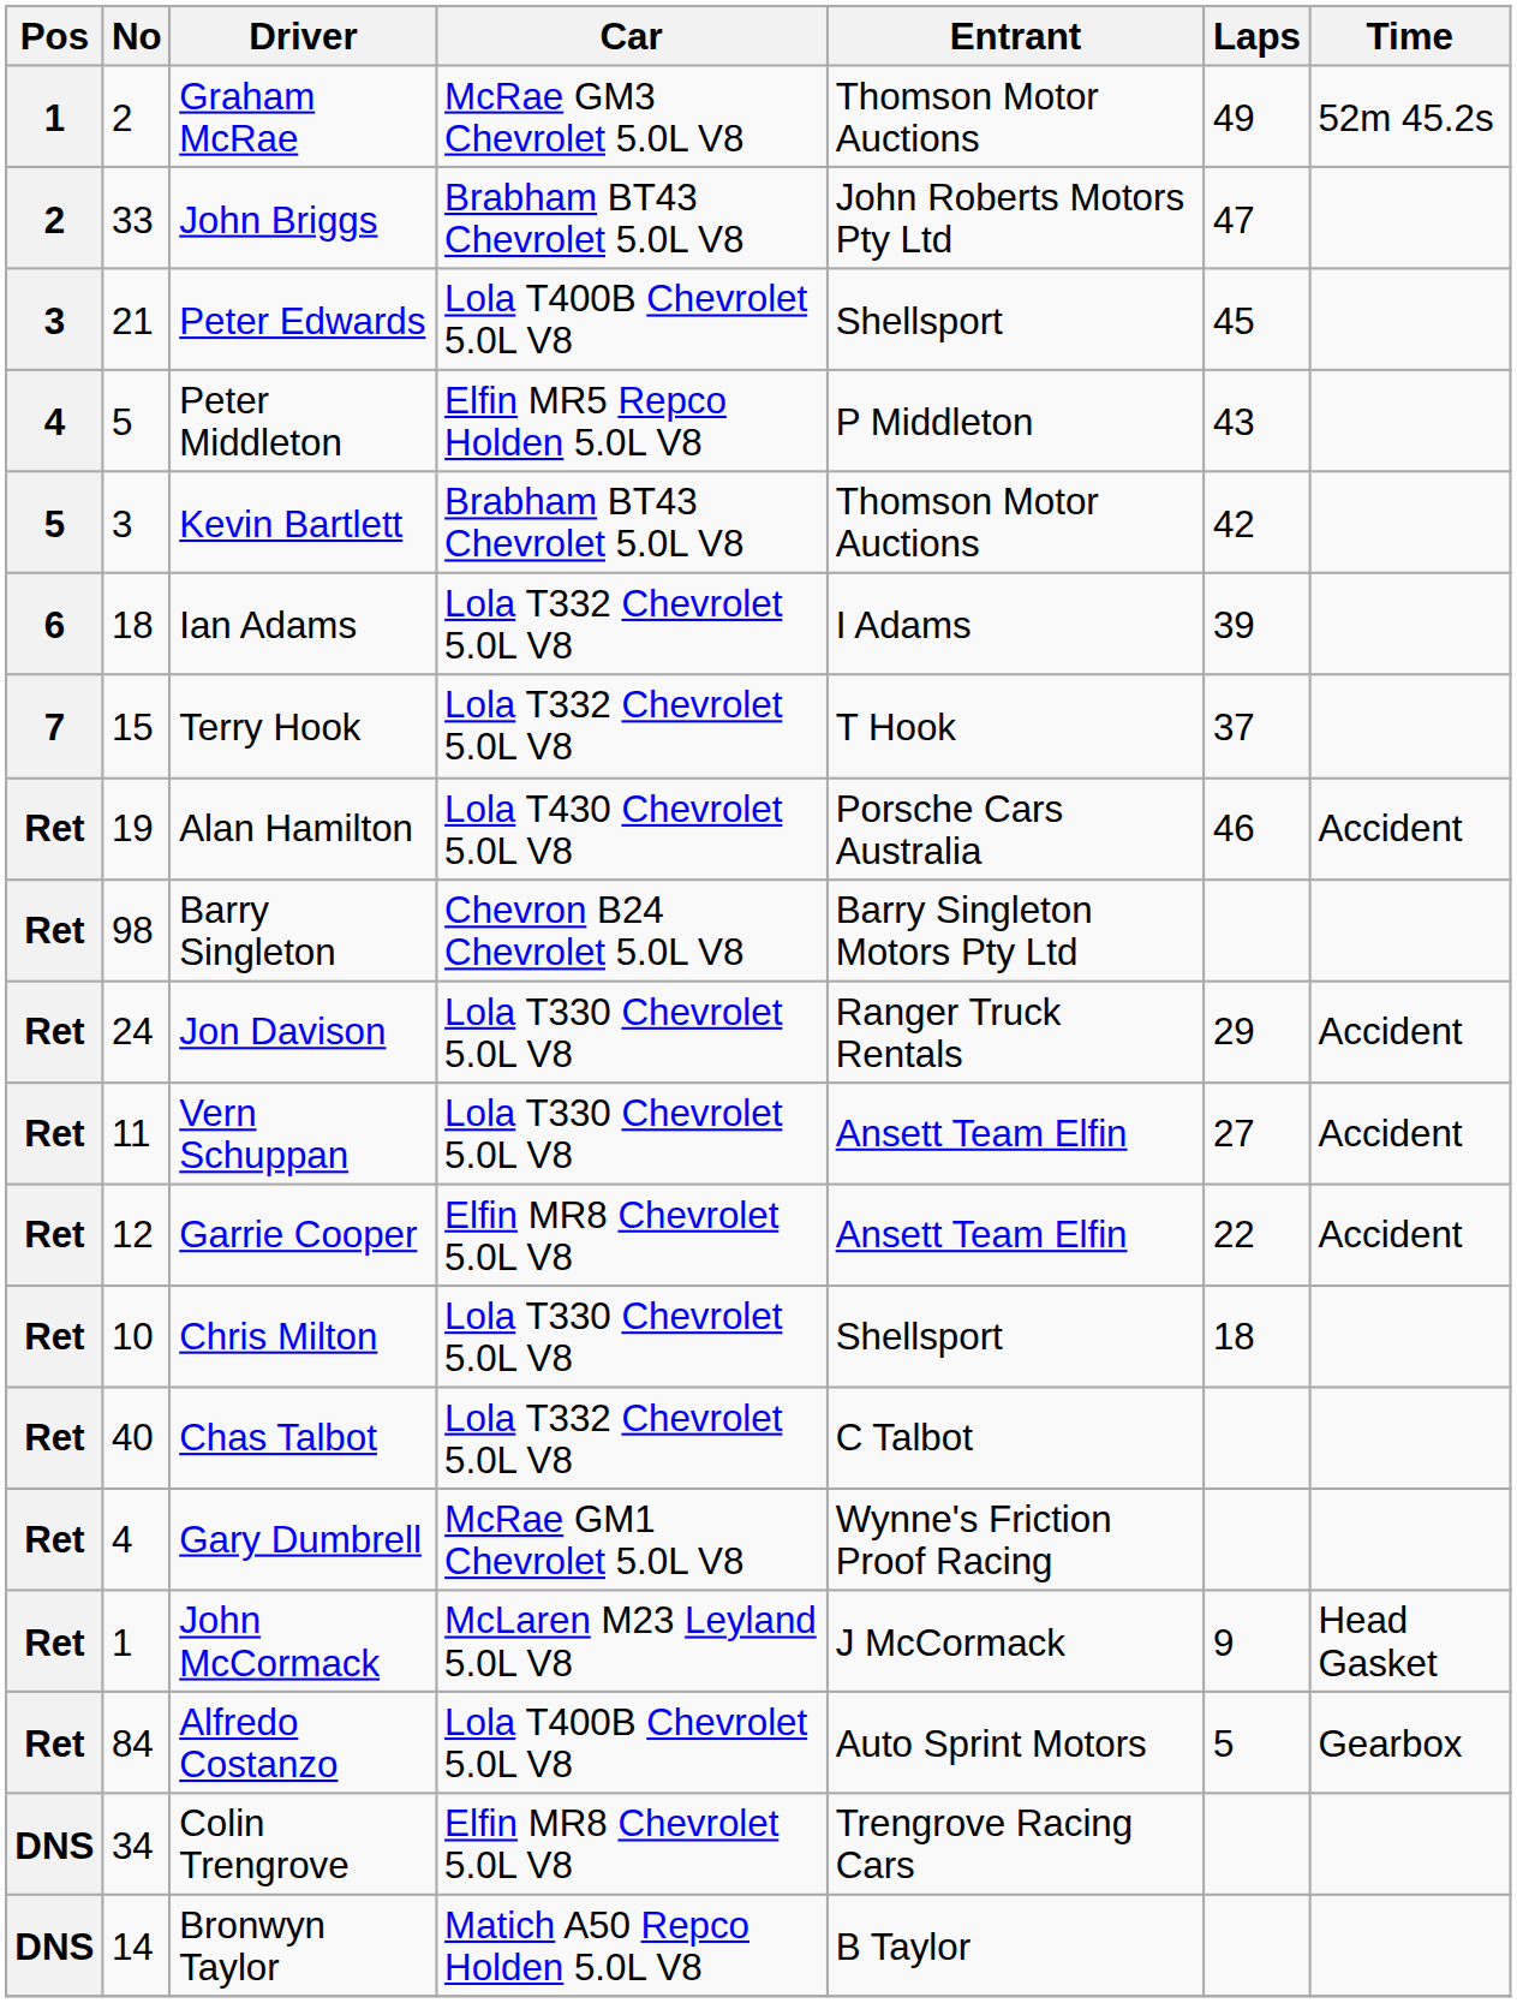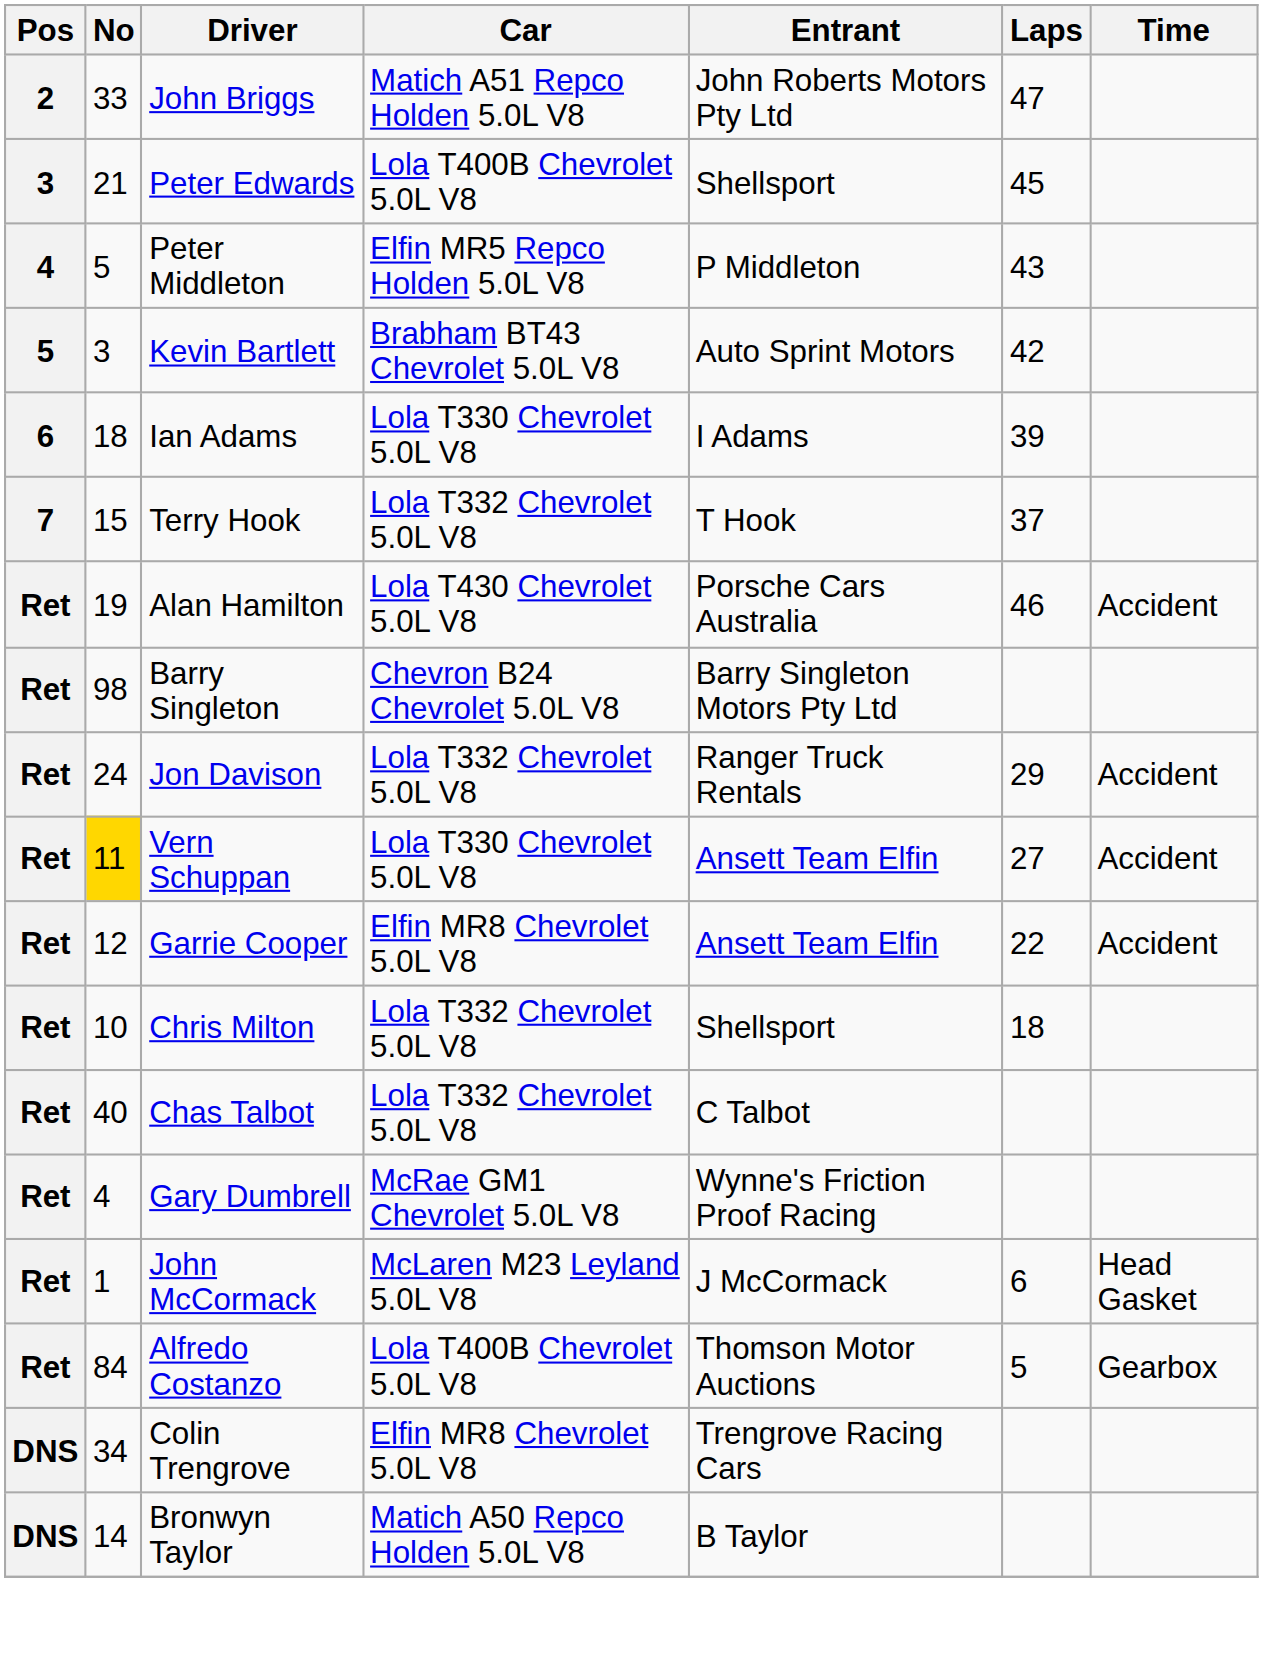- row: 1 | 2 | Graham McRae | McRae GM3 Chevrolet 5.0L V8 | Thomson Motor Auctions | 49 | 52m 45.2s
John Briggs | Car: Brabham BT43 Chevrolet 5.0L V8 -> Matich A51 Repco Holden 5.0L V8
Kevin Bartlett | Entrant: Thomson Motor Auctions -> Auto Sprint Motors
Ian Adams | Car: Lola T332 Chevrolet 5.0L V8 -> Lola T330 Chevrolet 5.0L V8
Jon Davison | Car: Lola T330 Chevrolet 5.0L V8 -> Lola T332 Chevrolet 5.0L V8
Vern Schuppan | No: no background -> gold background
Chris Milton | Car: Lola T330 Chevrolet 5.0L V8 -> Lola T332 Chevrolet 5.0L V8
John McCormack | Laps: 9 -> 6
Alfredo Costanzo | Entrant: Auto Sprint Motors -> Thomson Motor Auctions
